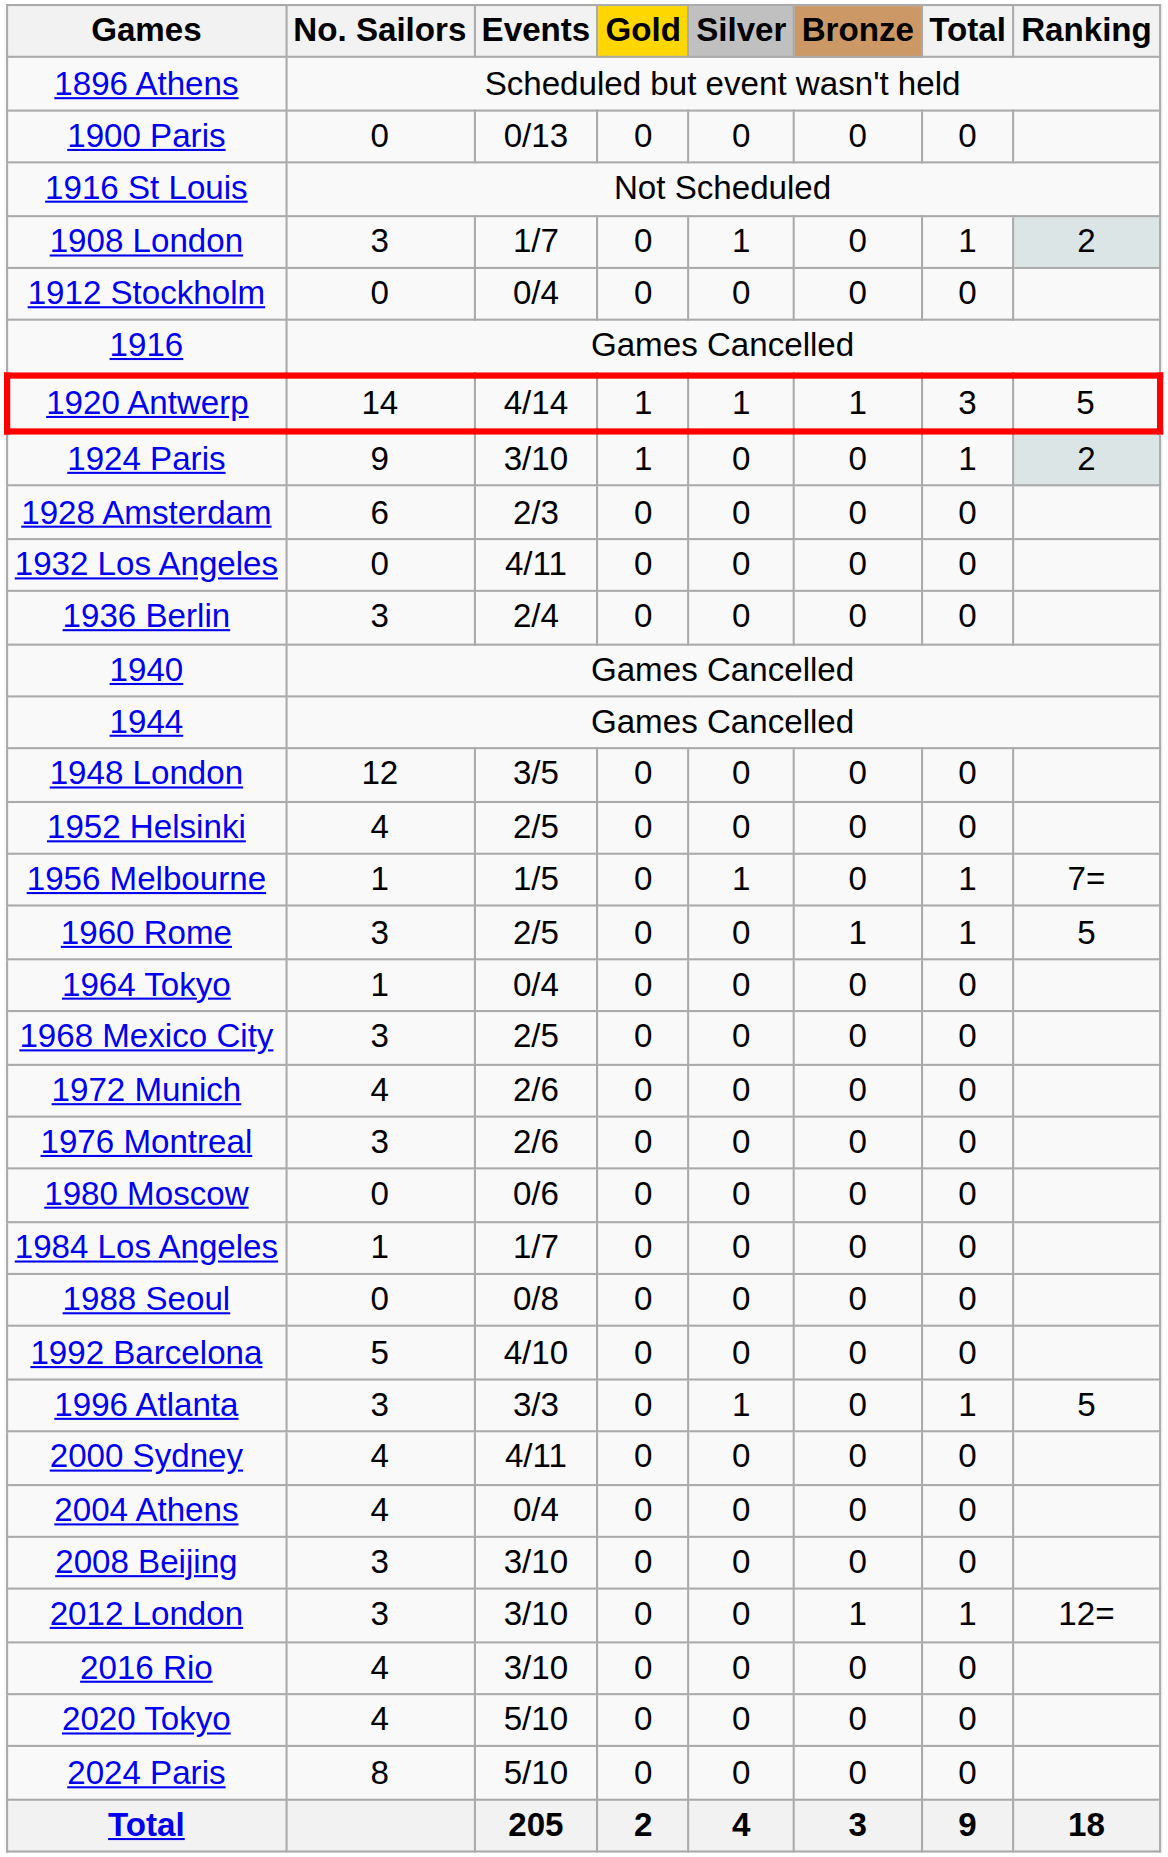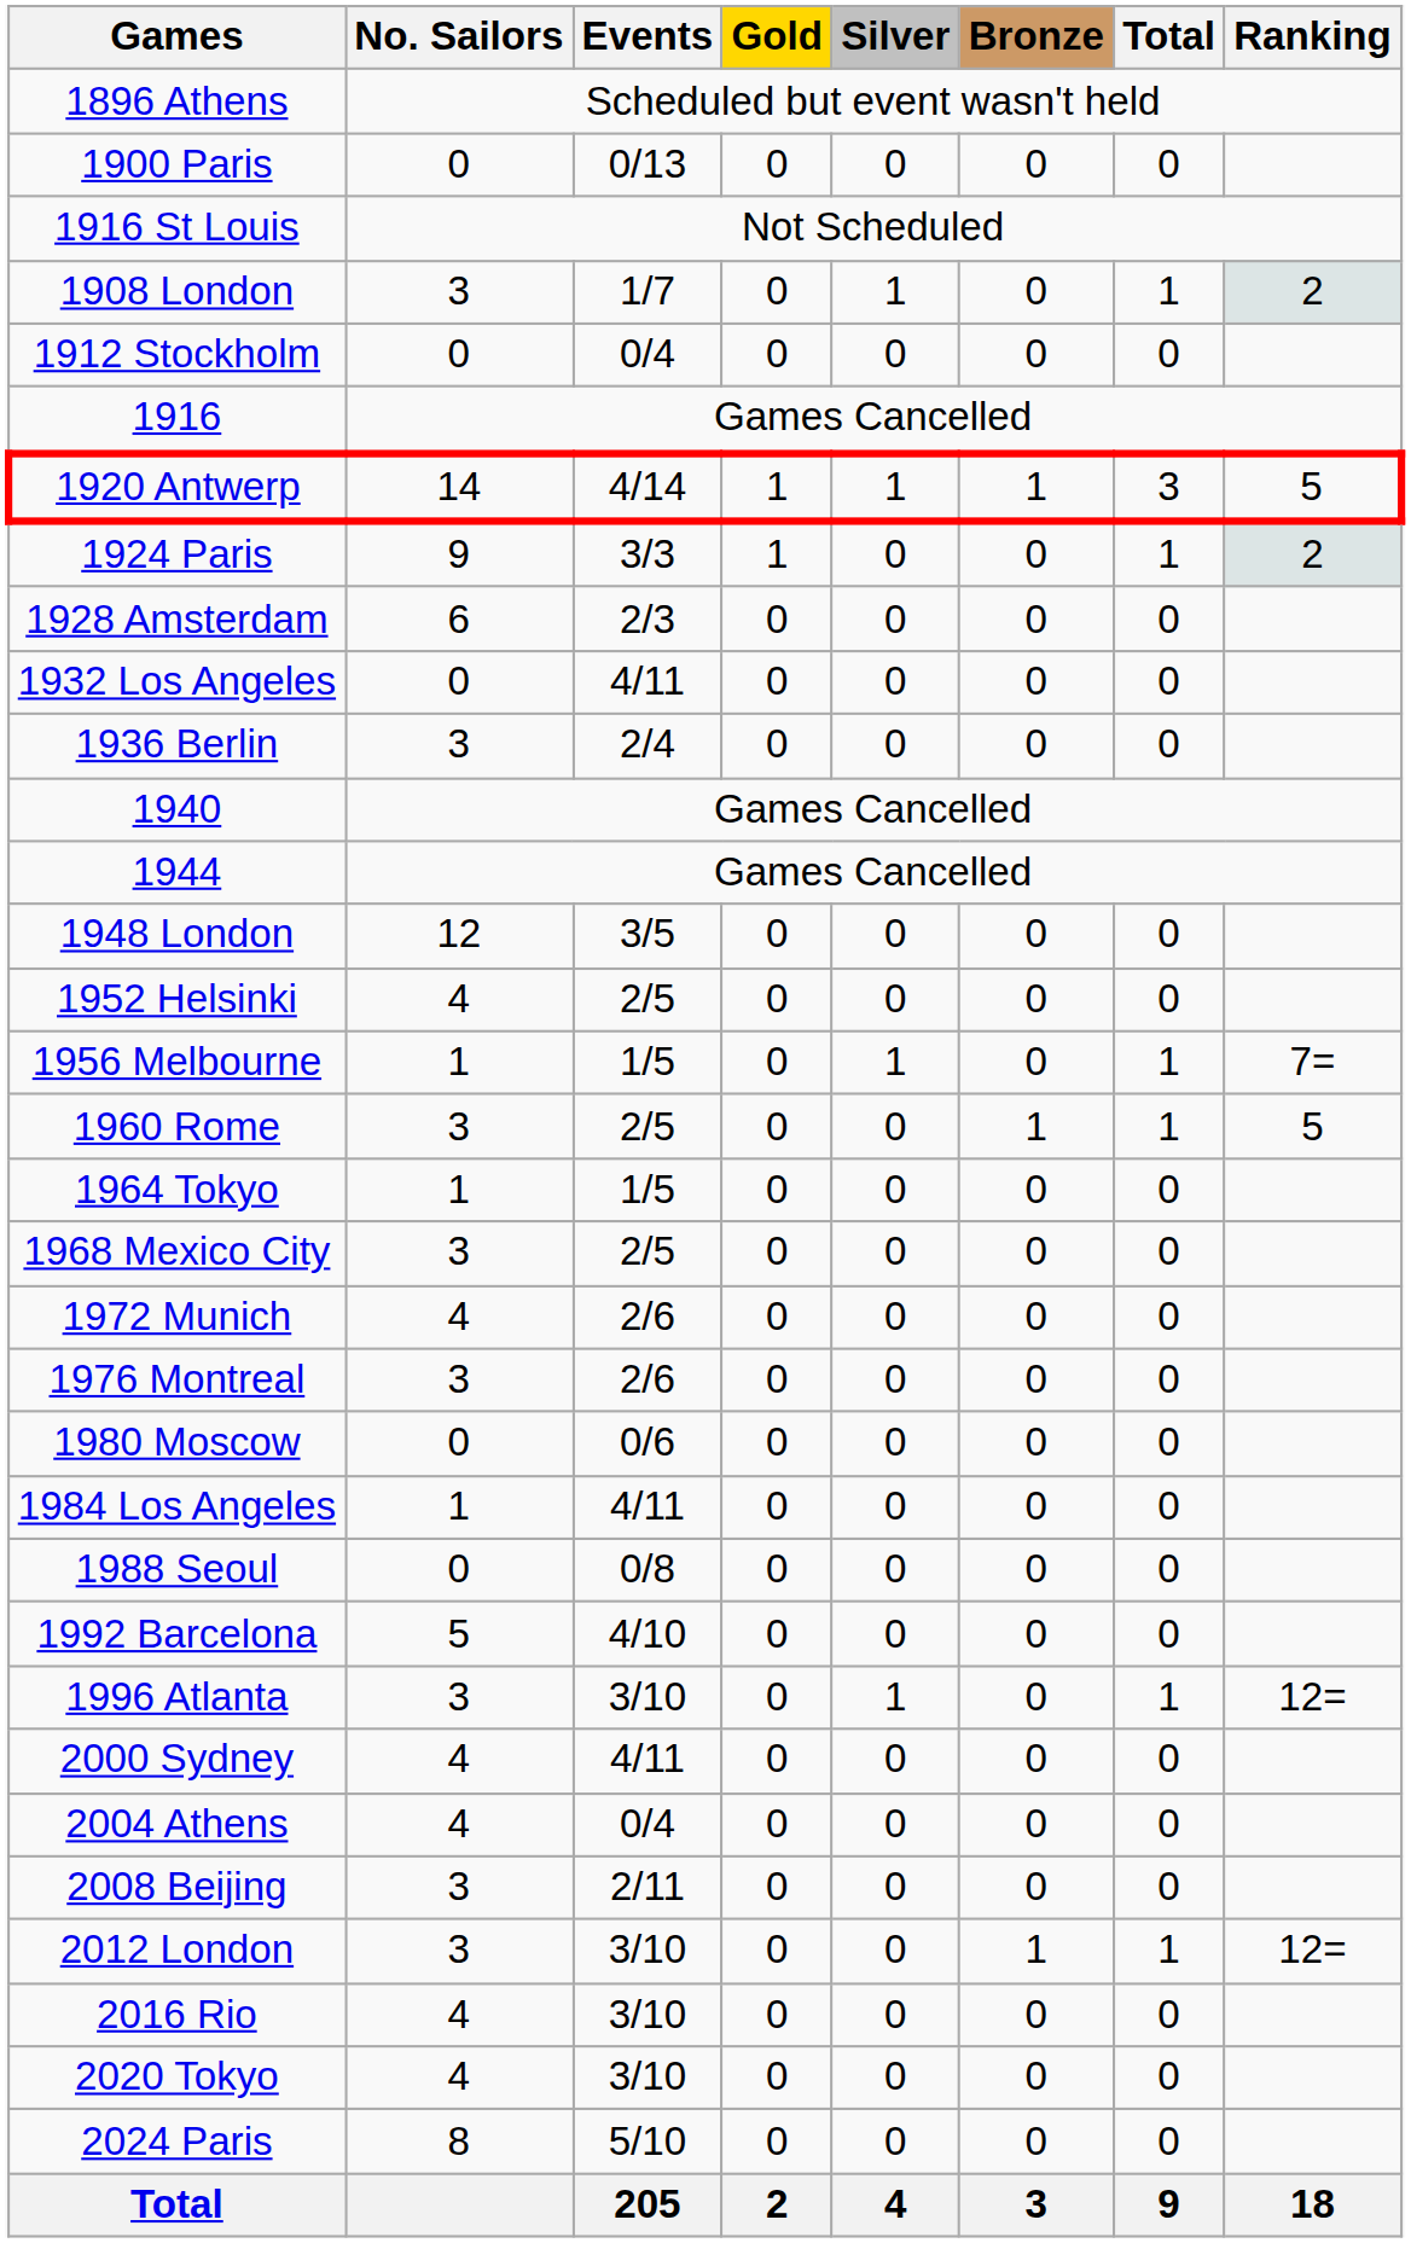1924 Paris | Events: 3/10 -> 3/3
1964 Tokyo | Events: 0/4 -> 1/5
1984 Los Angeles | Events: 1/7 -> 4/11
1996 Atlanta | Events: 3/3 -> 3/10
1996 Atlanta | Ranking: 5 -> 12=
2008 Beijing | Events: 3/10 -> 2/11
2020 Tokyo | Events: 5/10 -> 3/10
